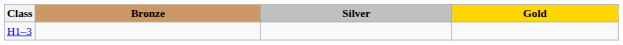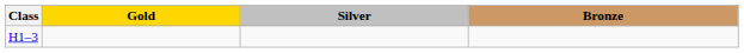columns swapped: Gold <-> Bronze
